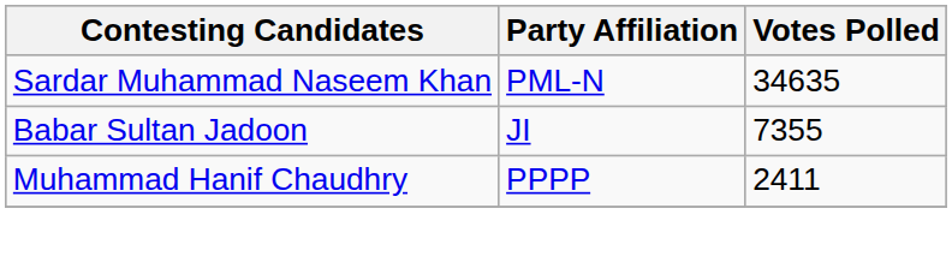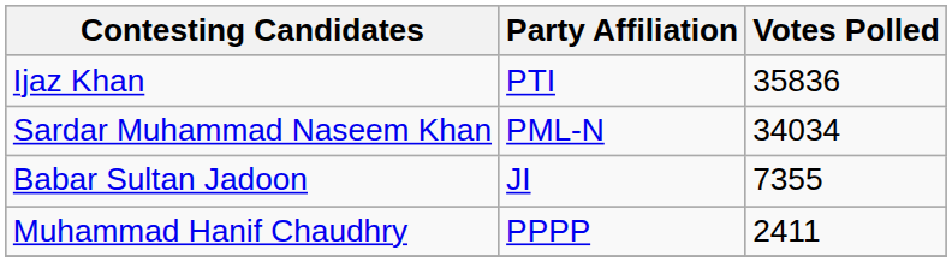+ row: Ijaz Khan | PTI | 35836
Sardar Muhammad Naseem Khan | Votes Polled: 34635 -> 34034
